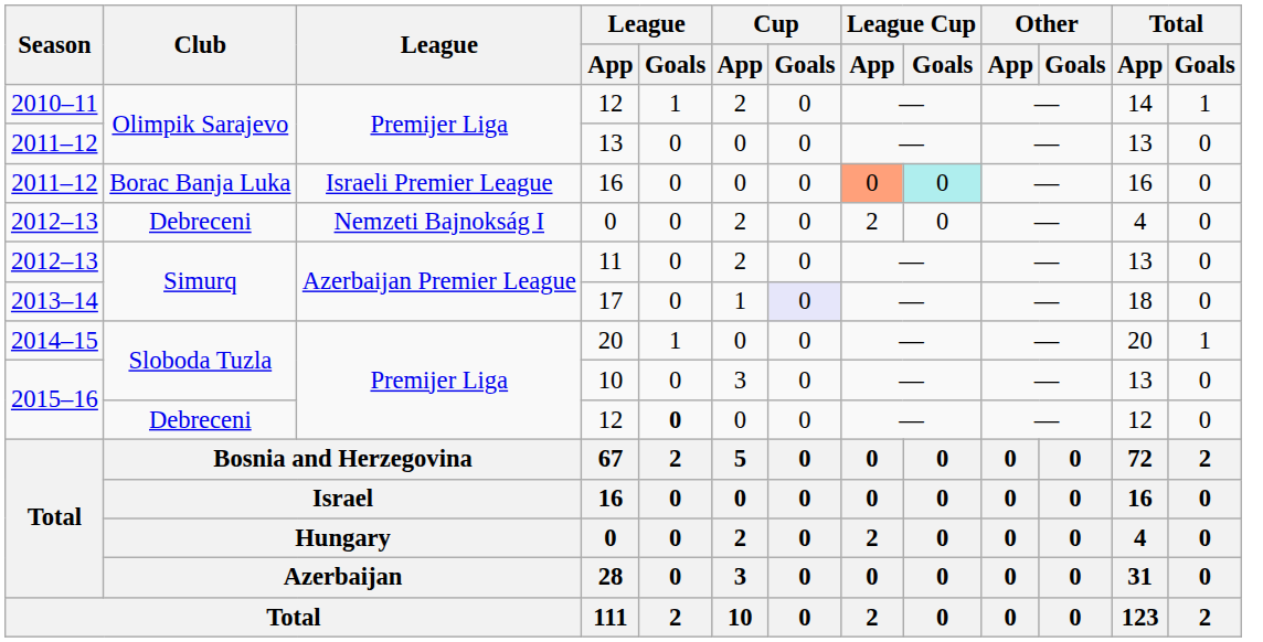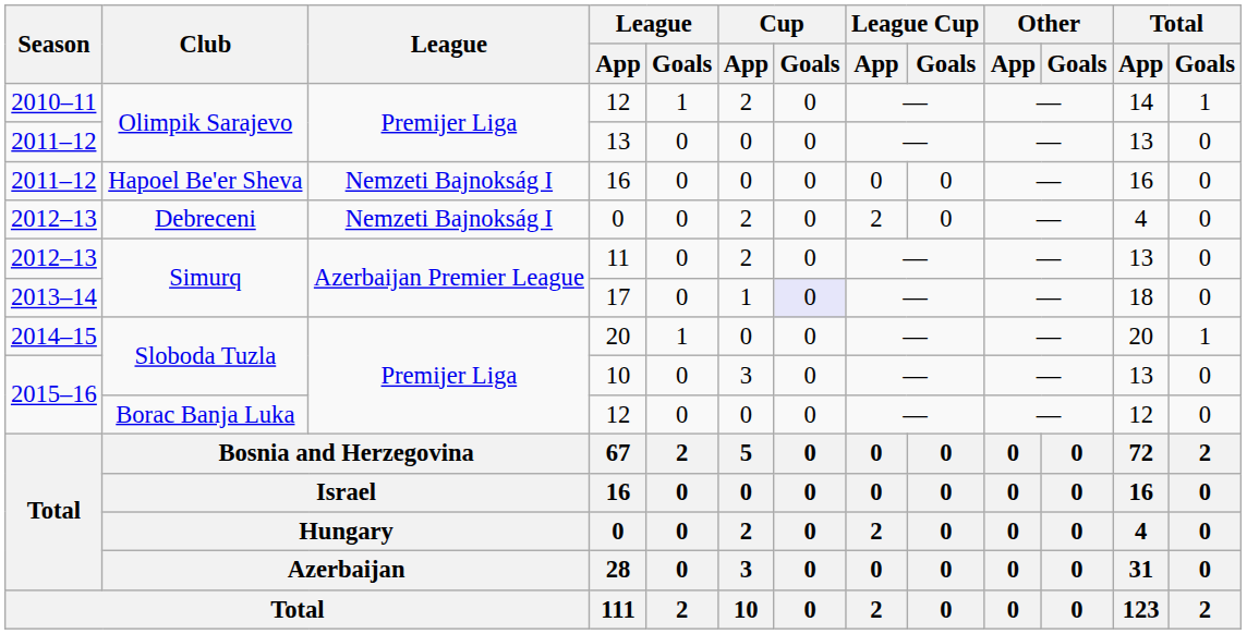2011–12 / 16 | Club: Borac Banja Luka -> Hapoel Be'er Sheva
2011–12 / 16 | League: Israeli Premier League -> Nemzeti Bajnokság I
2011–12 / 16 | League Cup / App: lightsalmon background -> no background
2011–12 / 16 | League Cup / Goals: paleturquoise background -> no background
2015–16 / 12 | Club: Debreceni -> Borac Banja Luka
2015–16 / 12 | League / Goals: bold -> normal
